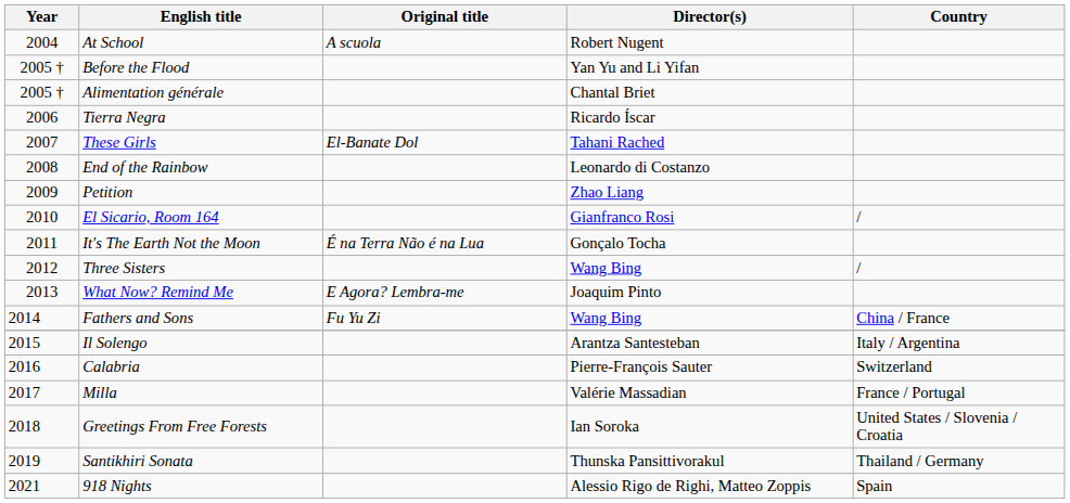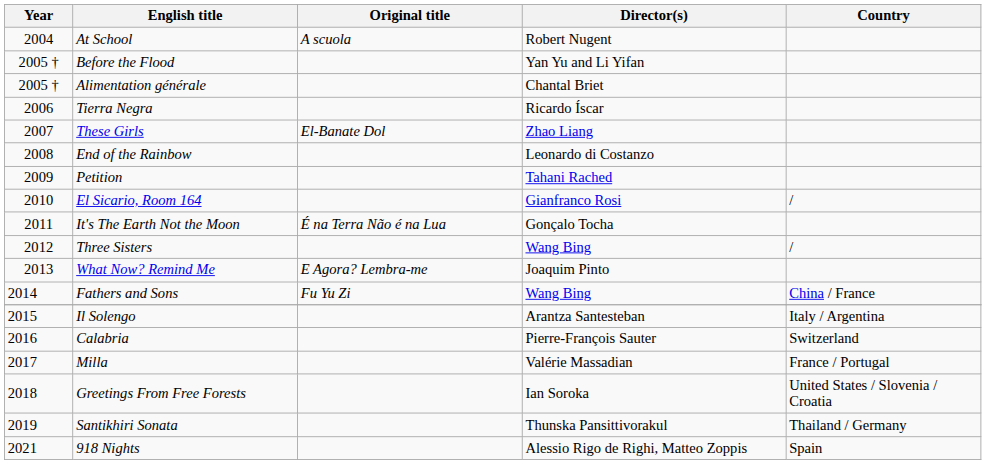These Girls | Director(s): Tahani Rached -> Zhao Liang
Petition | Director(s): Zhao Liang -> Tahani Rached
